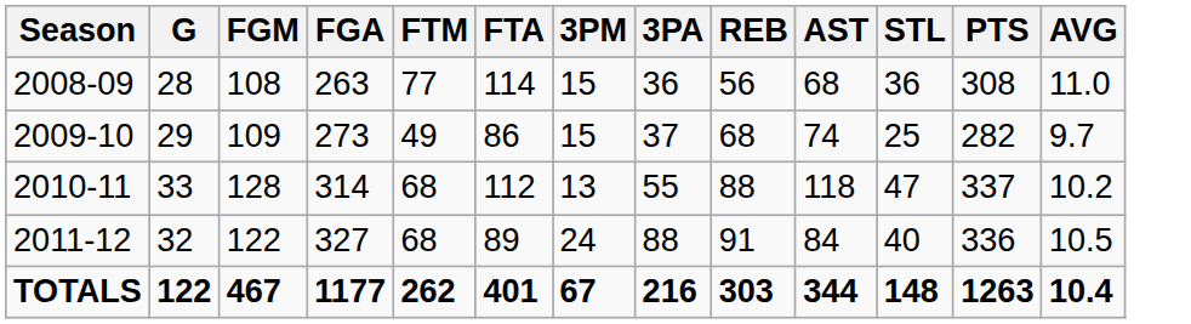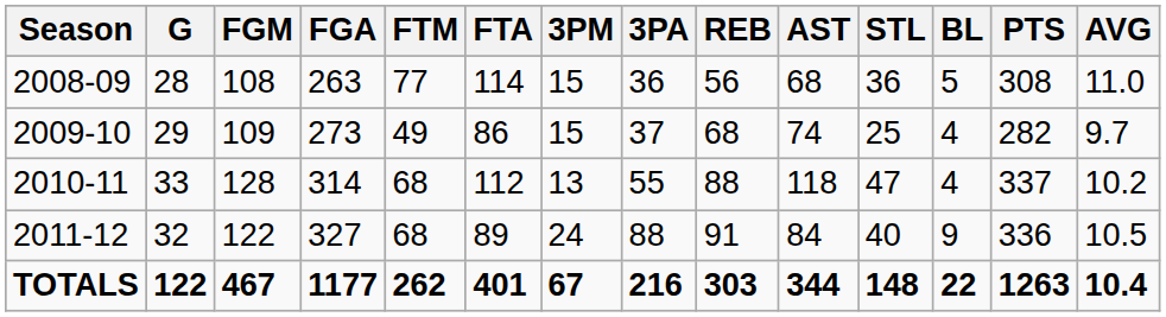+ column: BL | 5 | 4 | 4 | 9 | 22
